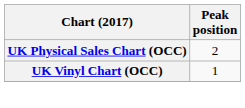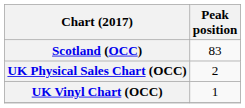+ row: Scotland (OCC) | 83
